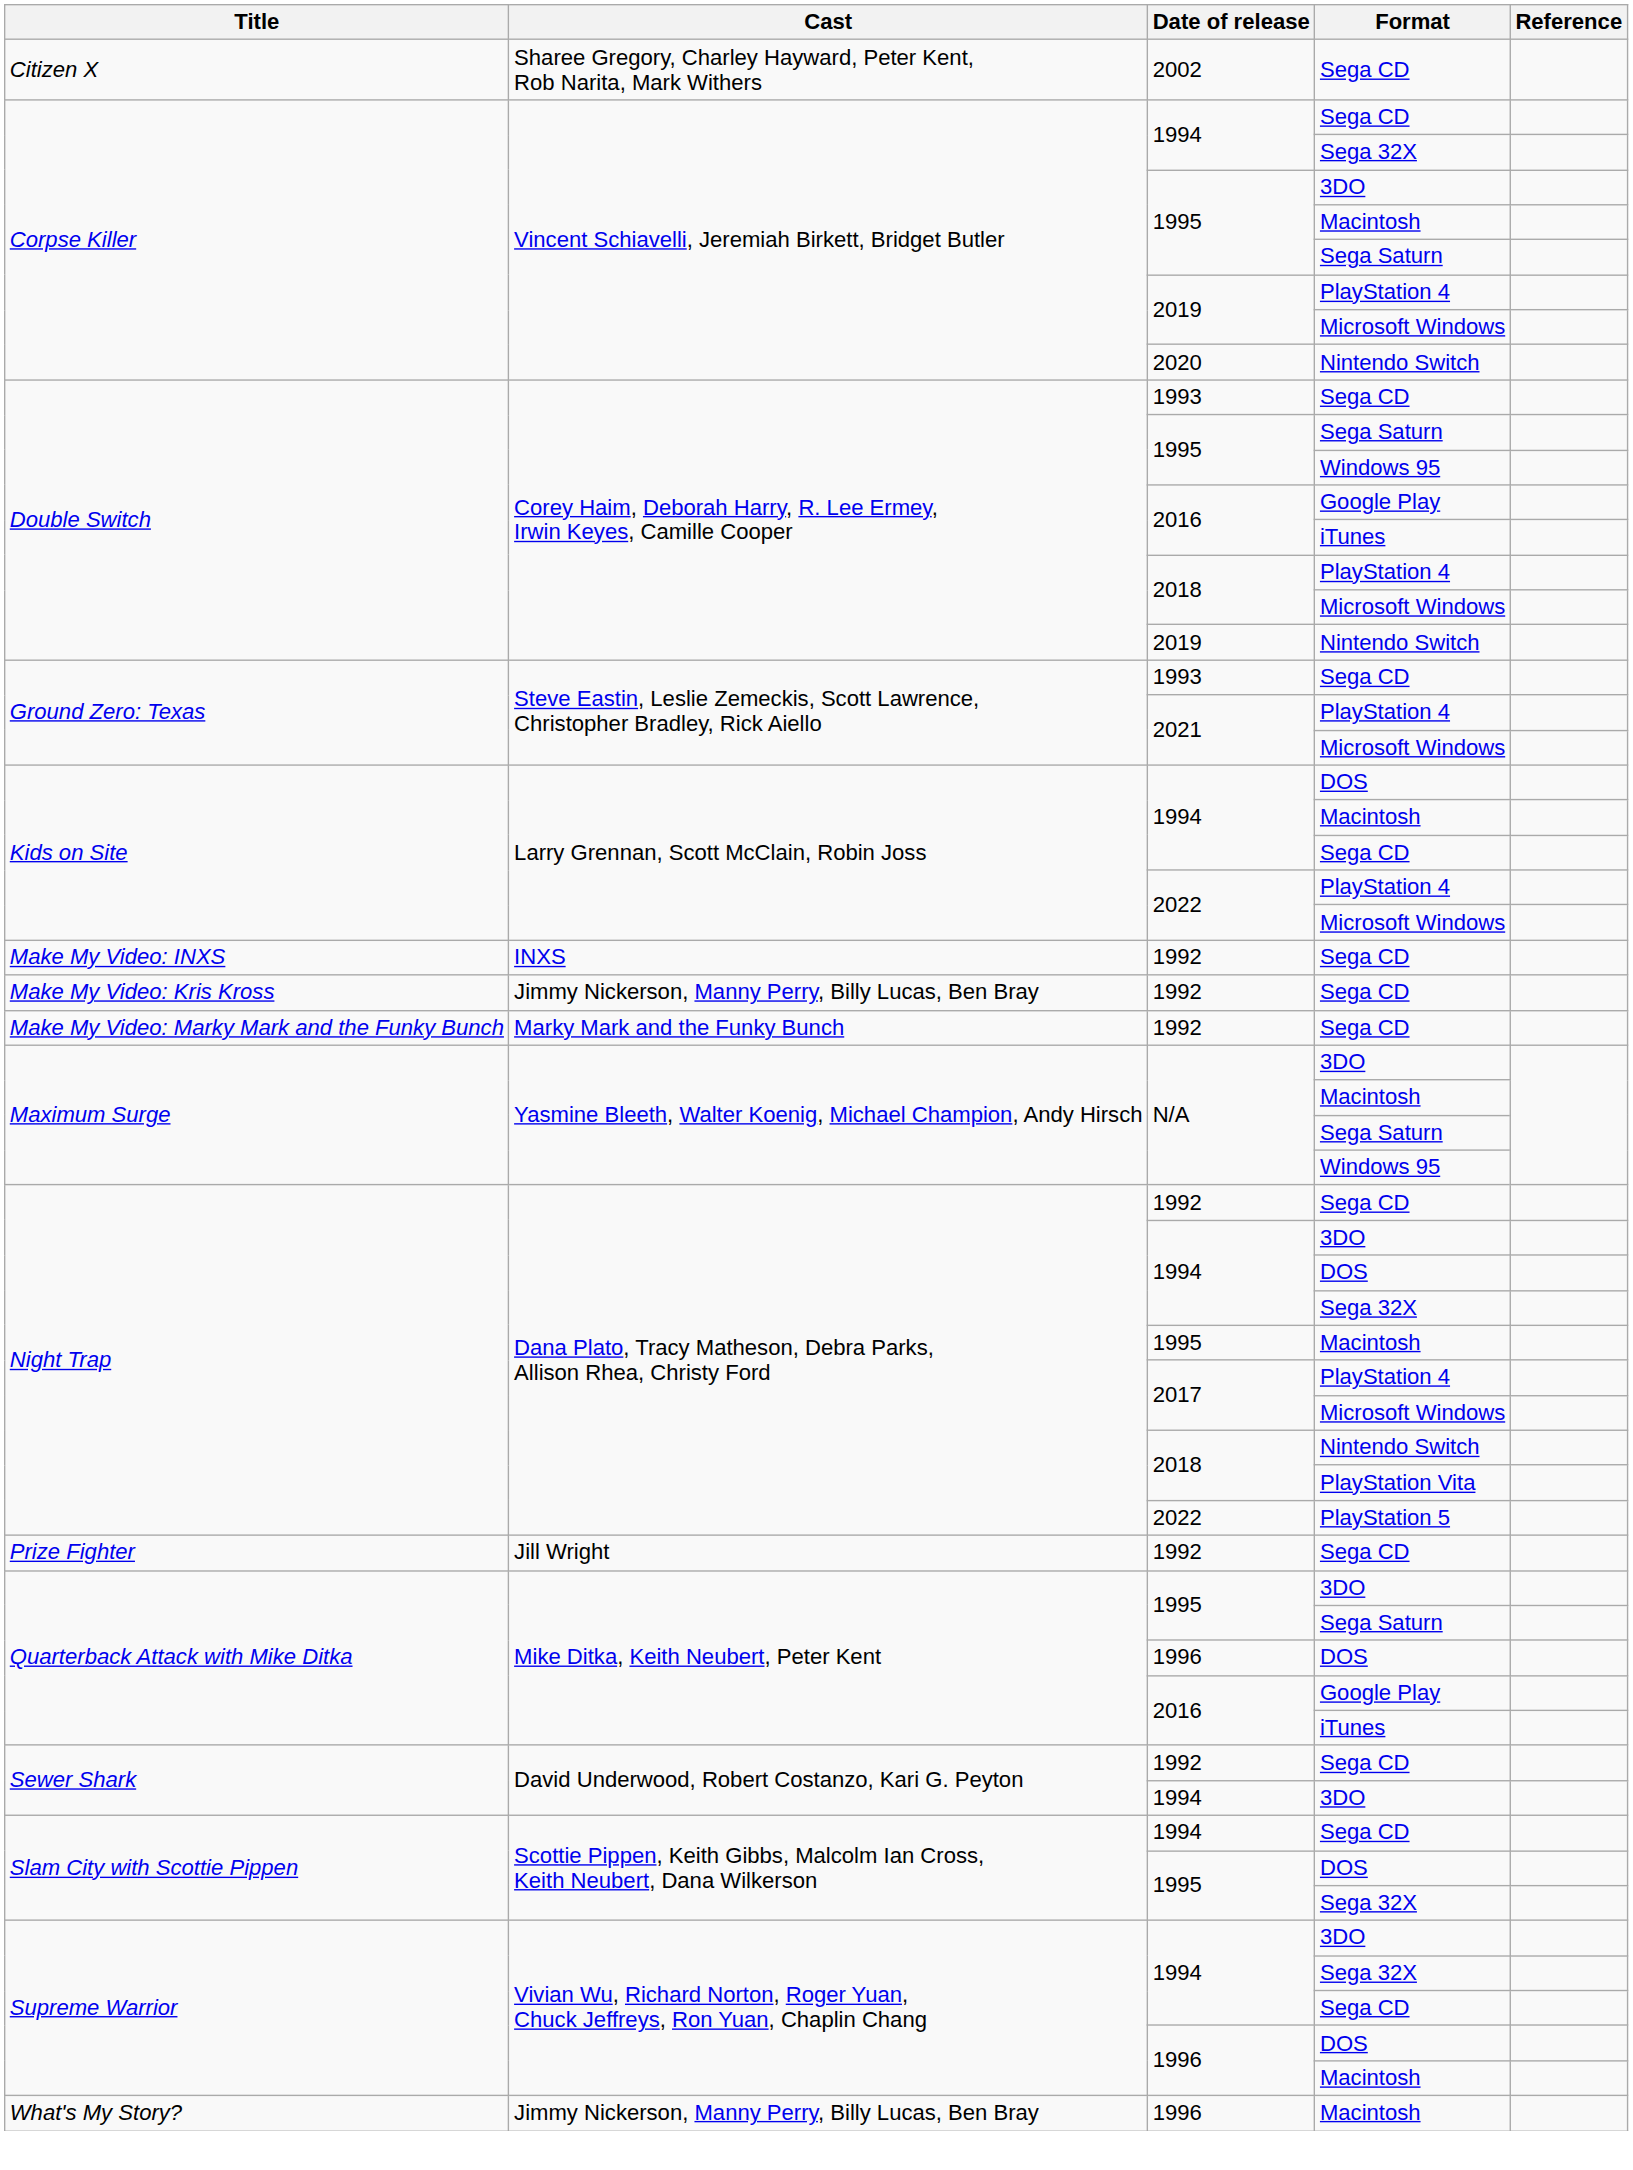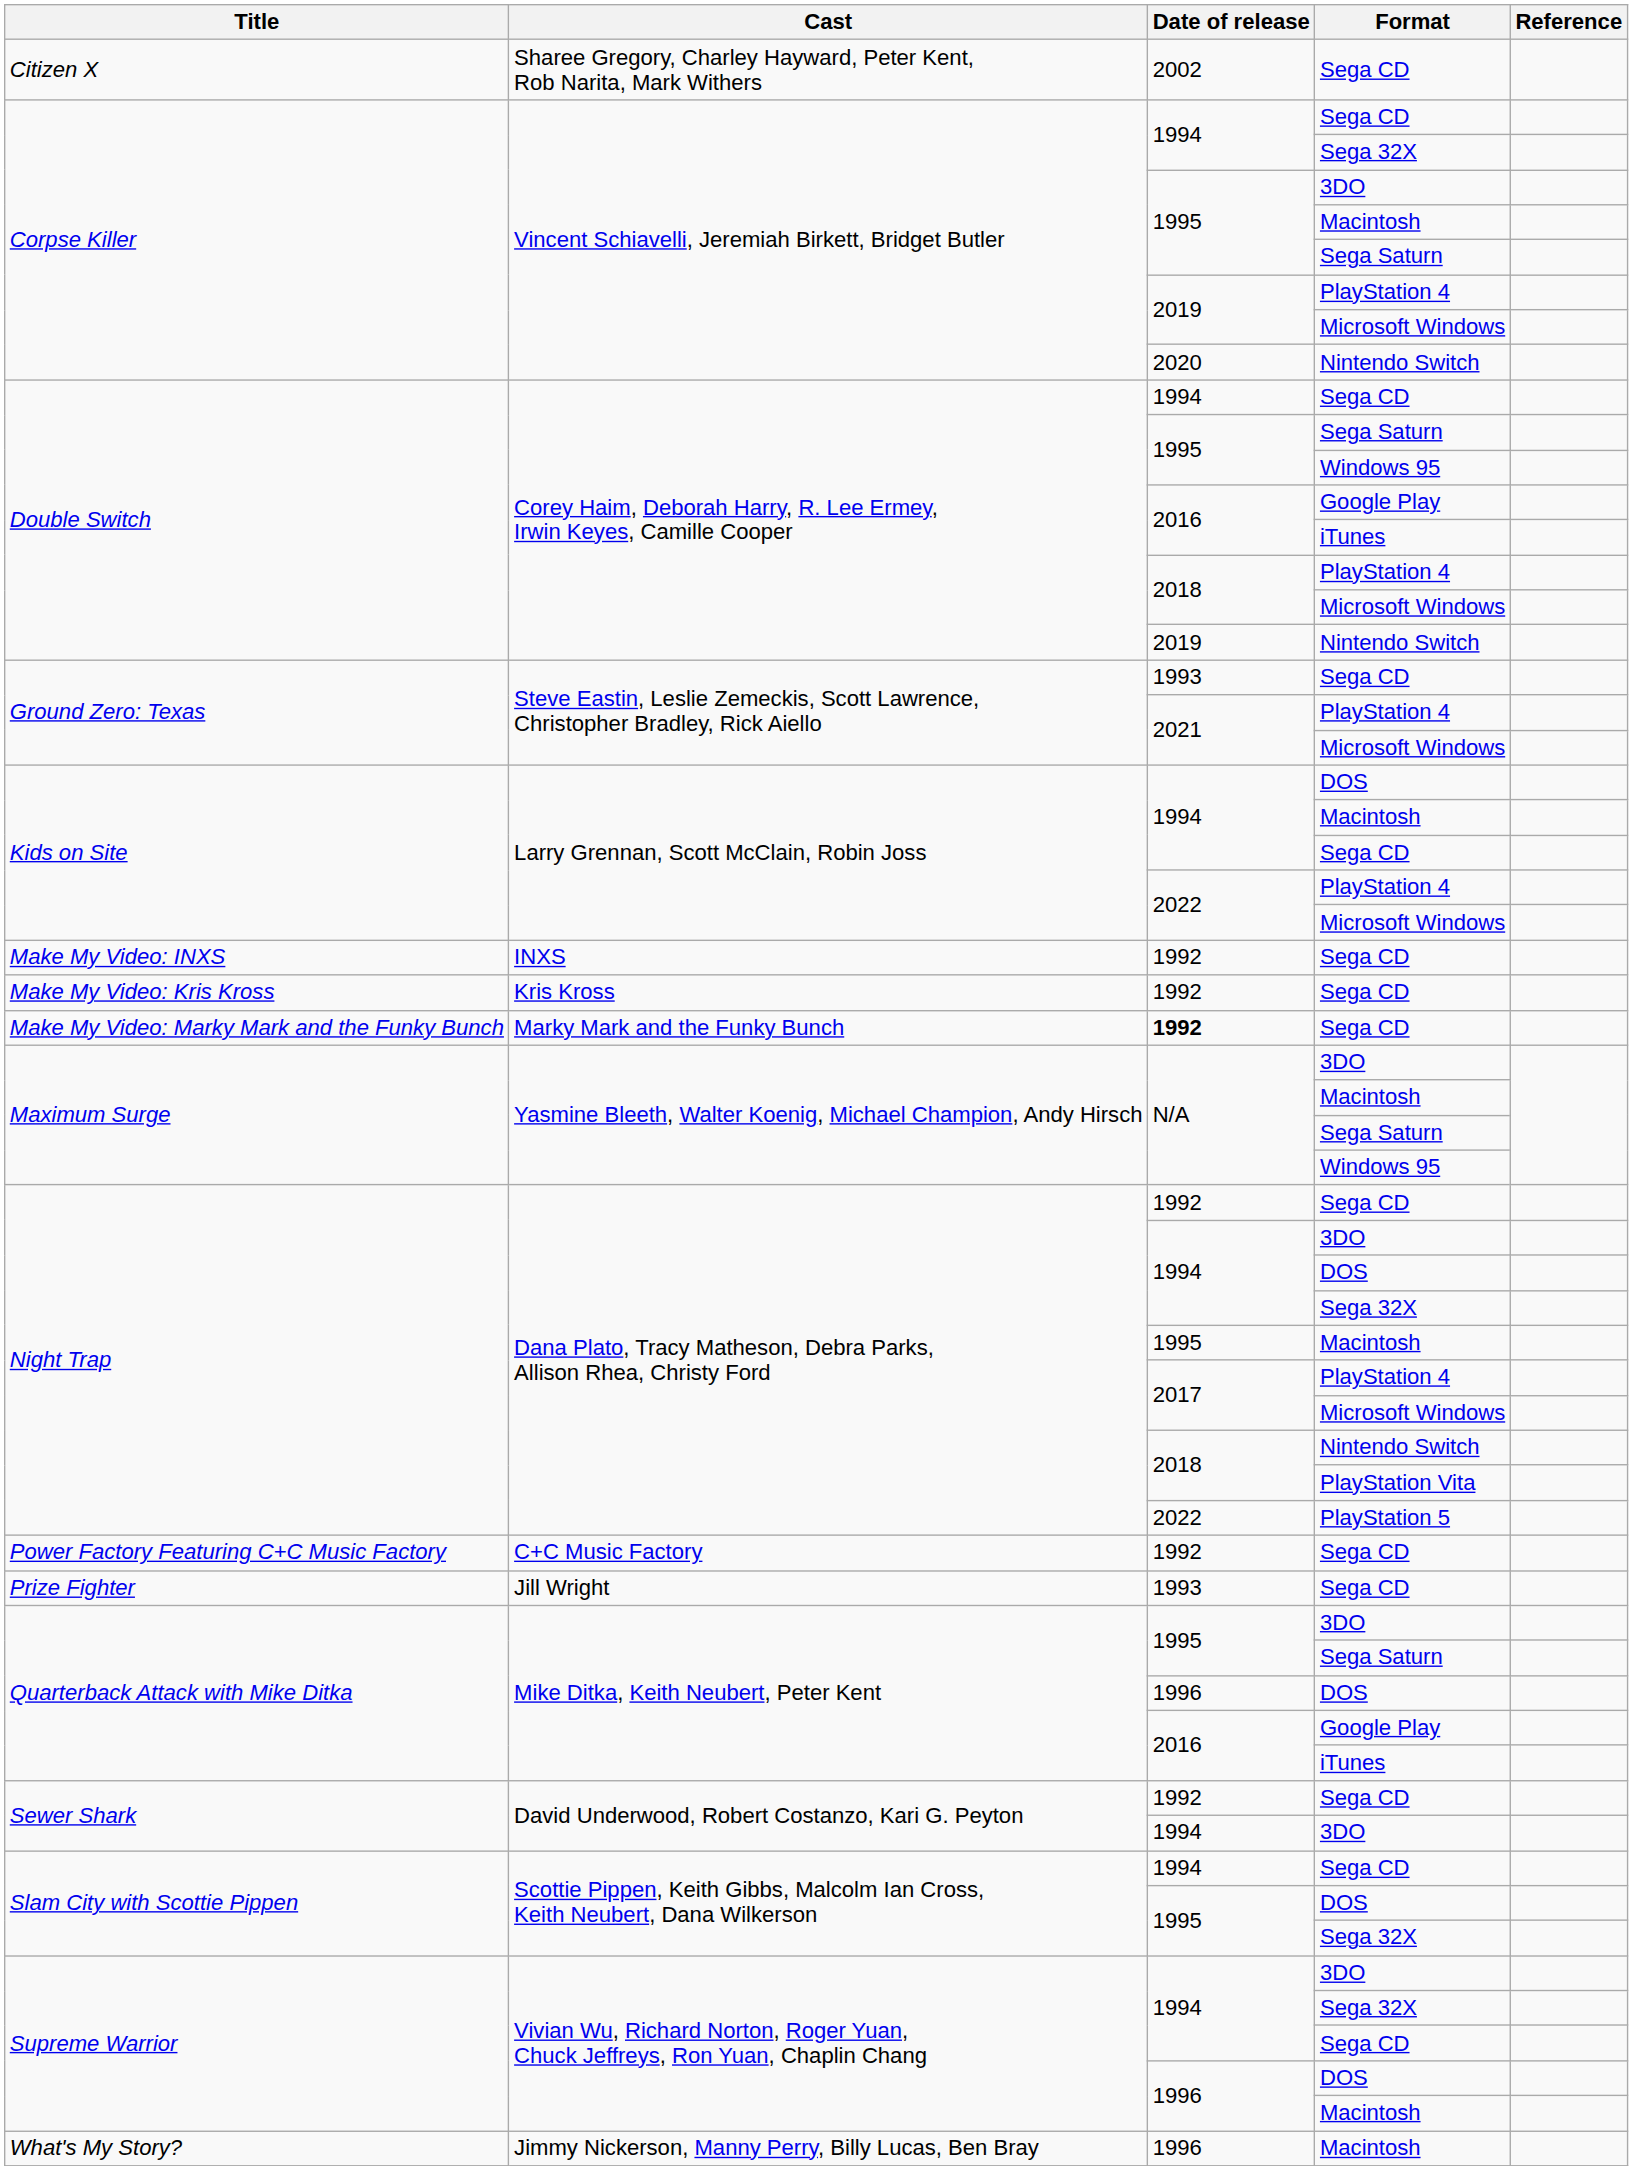Double Switch / Sega CD | Date of release: 1993 -> 1994
Make My Video: Kris Kross | Cast: Jimmy Nickerson, Manny Perry, Billy Lucas, Ben Bray -> Kris Kross
Make My Video: Marky Mark and the Funky Bunch | Date of release: normal -> bold
+ row: Power Factory Featuring C+C Music Factory | C+C Music Factory | 1992 | Sega CD
Prize Fighter | Date of release: 1992 -> 1993
